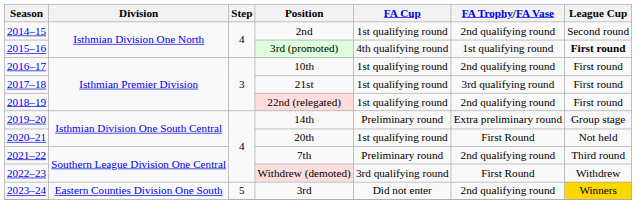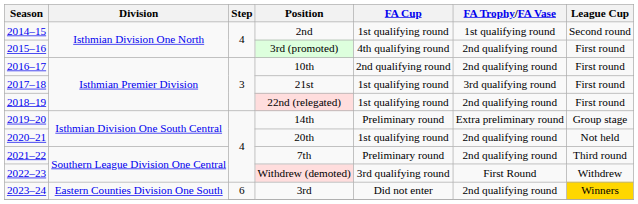2nd | FA Trophy/FA Vase: 2nd qualifying round -> 1st qualifying round
3rd (promoted) | FA Trophy/FA Vase: 1st qualifying round -> 2nd qualifying round
3rd (promoted) | League Cup: bold -> normal
10th | FA Cup: 1st qualifying round -> 2nd qualifying round
20th | FA Trophy/FA Vase: First Round -> 2nd qualifying round
3rd | Step: 5 -> 6
